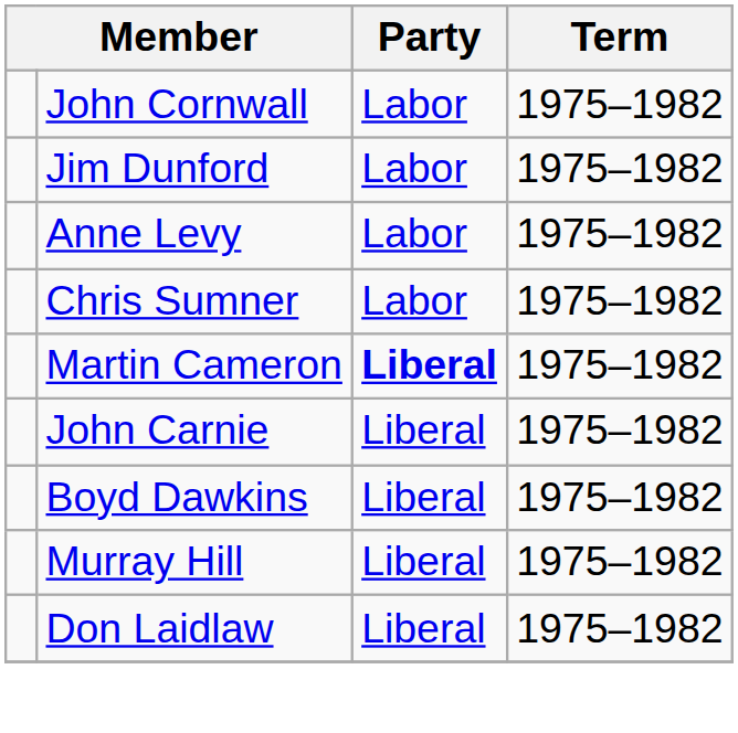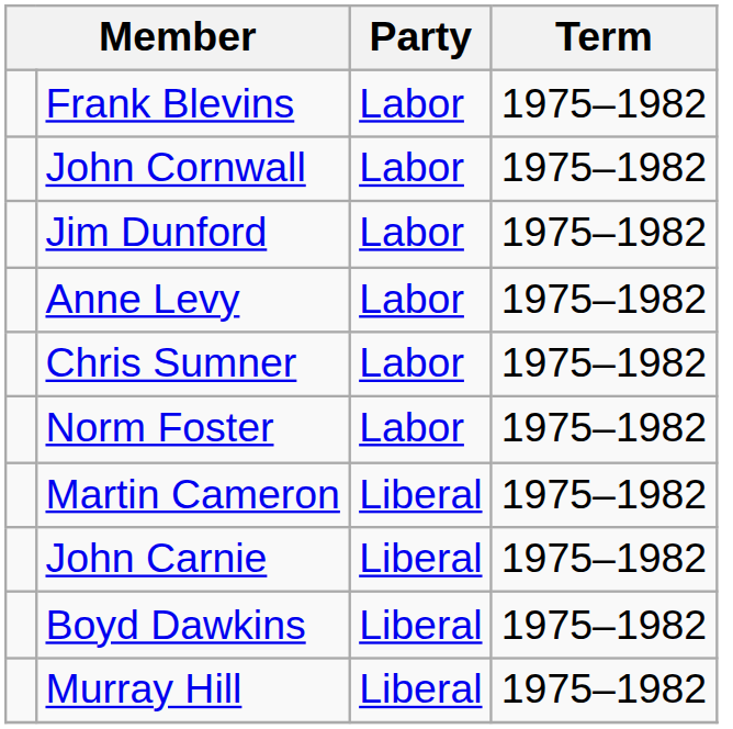+ row: Frank Blevins | Labor | 1975–1982
+ row: Norm Foster | Labor | 1975–1982
Martin Cameron | Party: bold -> normal
- row: Don Laidlaw | Liberal | 1975–1982
